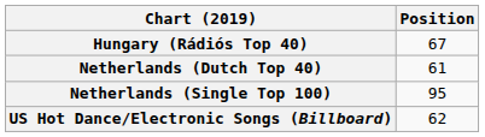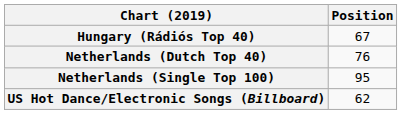Netherlands (Dutch Top 40) | Position: 61 -> 76
